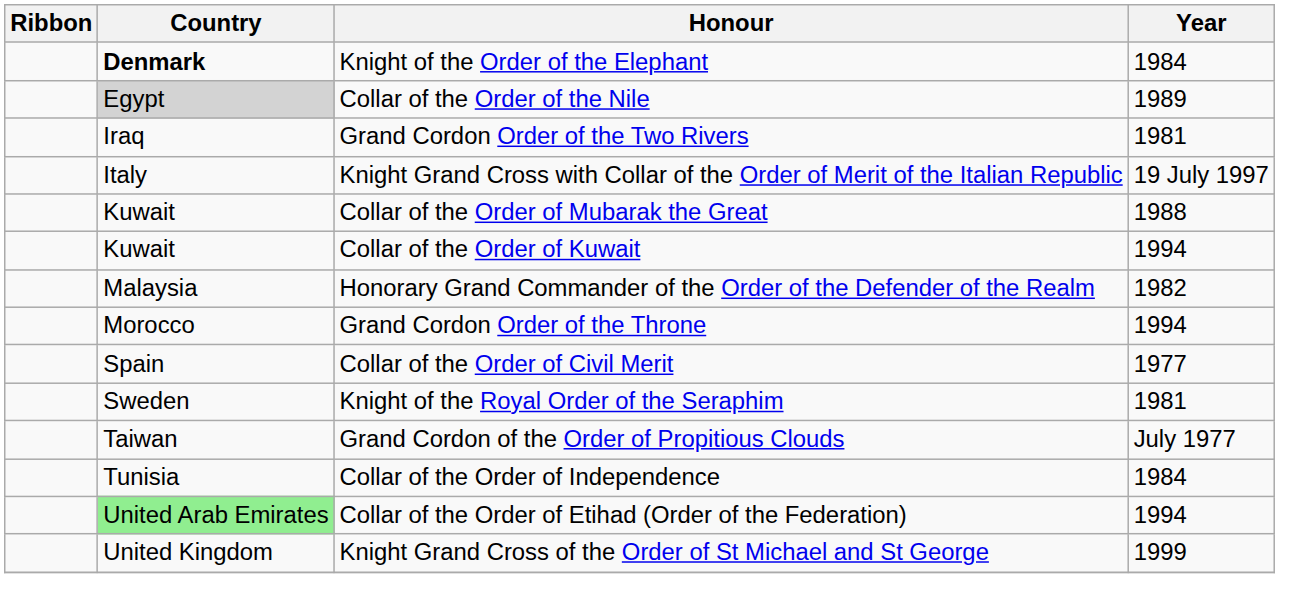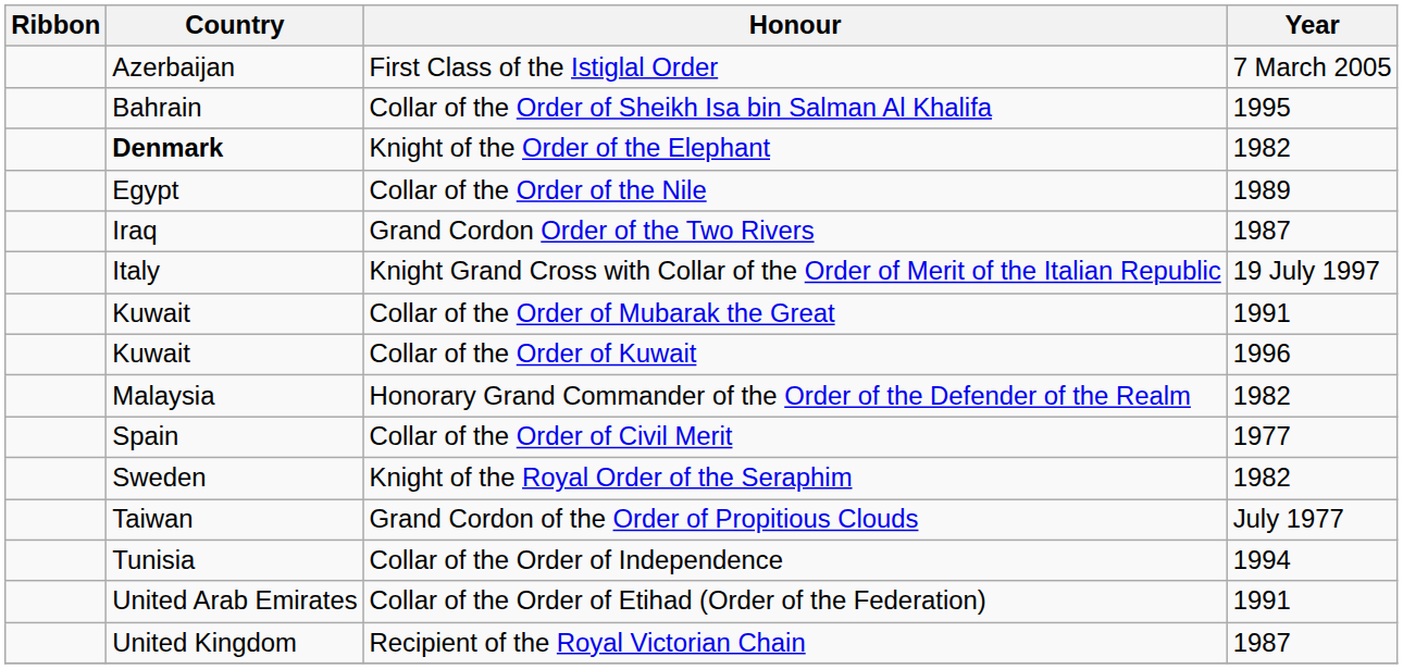+ row: Azerbaijan | First Class of the Istiglal Order | 7 March 2005
+ row: Bahrain | Collar of the Order of Sheikh Isa bin Salman Al Khalifa | 1995
Knight of the Order of the Elephant | Year: 1984 -> 1982
Collar of the Order of the Nile | Country: lightgrey background -> no background
Grand Cordon Order of the Two Rivers | Year: 1981 -> 1987
Collar of the Order of Mubarak the Great | Year: 1988 -> 1991
Collar of the Order of Kuwait | Year: 1994 -> 1996
- row: Morocco | Grand Cordon Order of the Throne | 1994
Knight of the Royal Order of the Seraphim | Year: 1981 -> 1982
Collar of the Order of Independence | Year: 1984 -> 1994
Collar of the Order of Etihad (Order of the Federation) | Country: lightgreen background -> no background
Collar of the Order of Etihad (Order of the Federation) | Year: 1994 -> 1991
+ row: United Kingdom | Recipient of the Royal Victorian Chain | 1987
- row: United Kingdom | Knight Grand Cross of the Order of St Michael and St George | 1999
